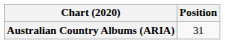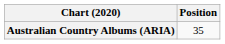Australian Country Albums (ARIA) | Position: 31 -> 35
